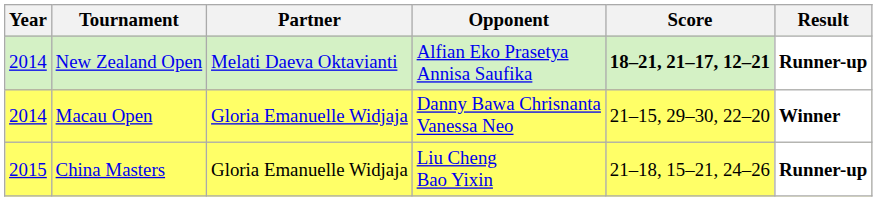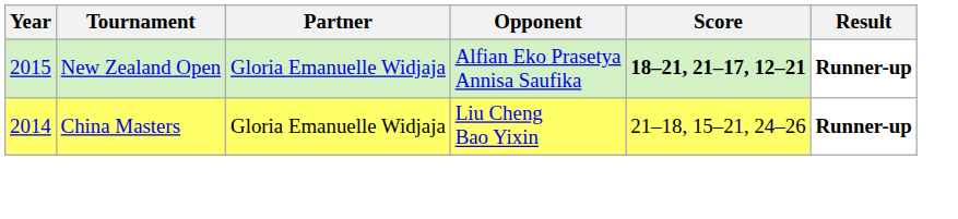New Zealand Open | Year: 2014 -> 2015
New Zealand Open | Partner: Melati Daeva Oktavianti -> Gloria Emanuelle Widjaja
- row: 2014 | Macau Open | Gloria Emanuelle Widjaja | Danny Bawa Chrisnanta Vanessa Neo | 21–15, 29–30, 22–20 | Winner
China Masters | Year: 2015 -> 2014
